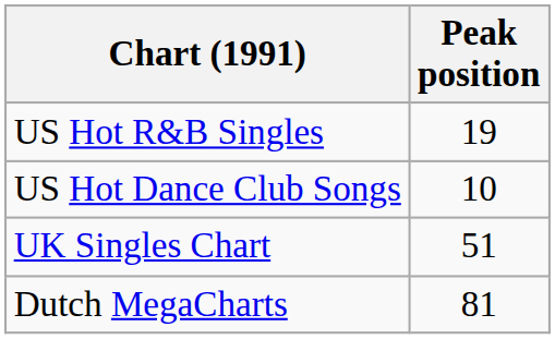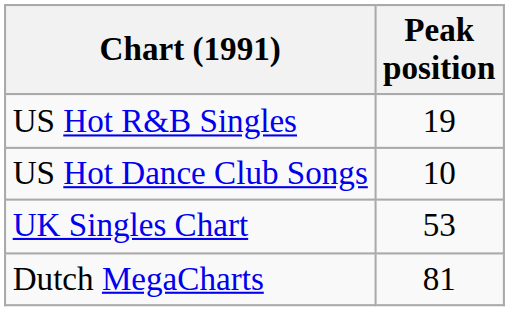UK Singles Chart | Peak position: 51 -> 53
